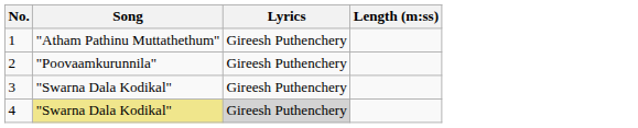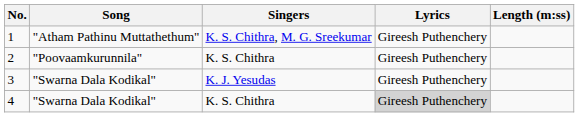+ column: Singers | K. S. Chithra, M. G. Sreekumar | K. S. Chithra | K. J. Yesudas | K. S. Chithra
4 | Song: khaki background -> no background
